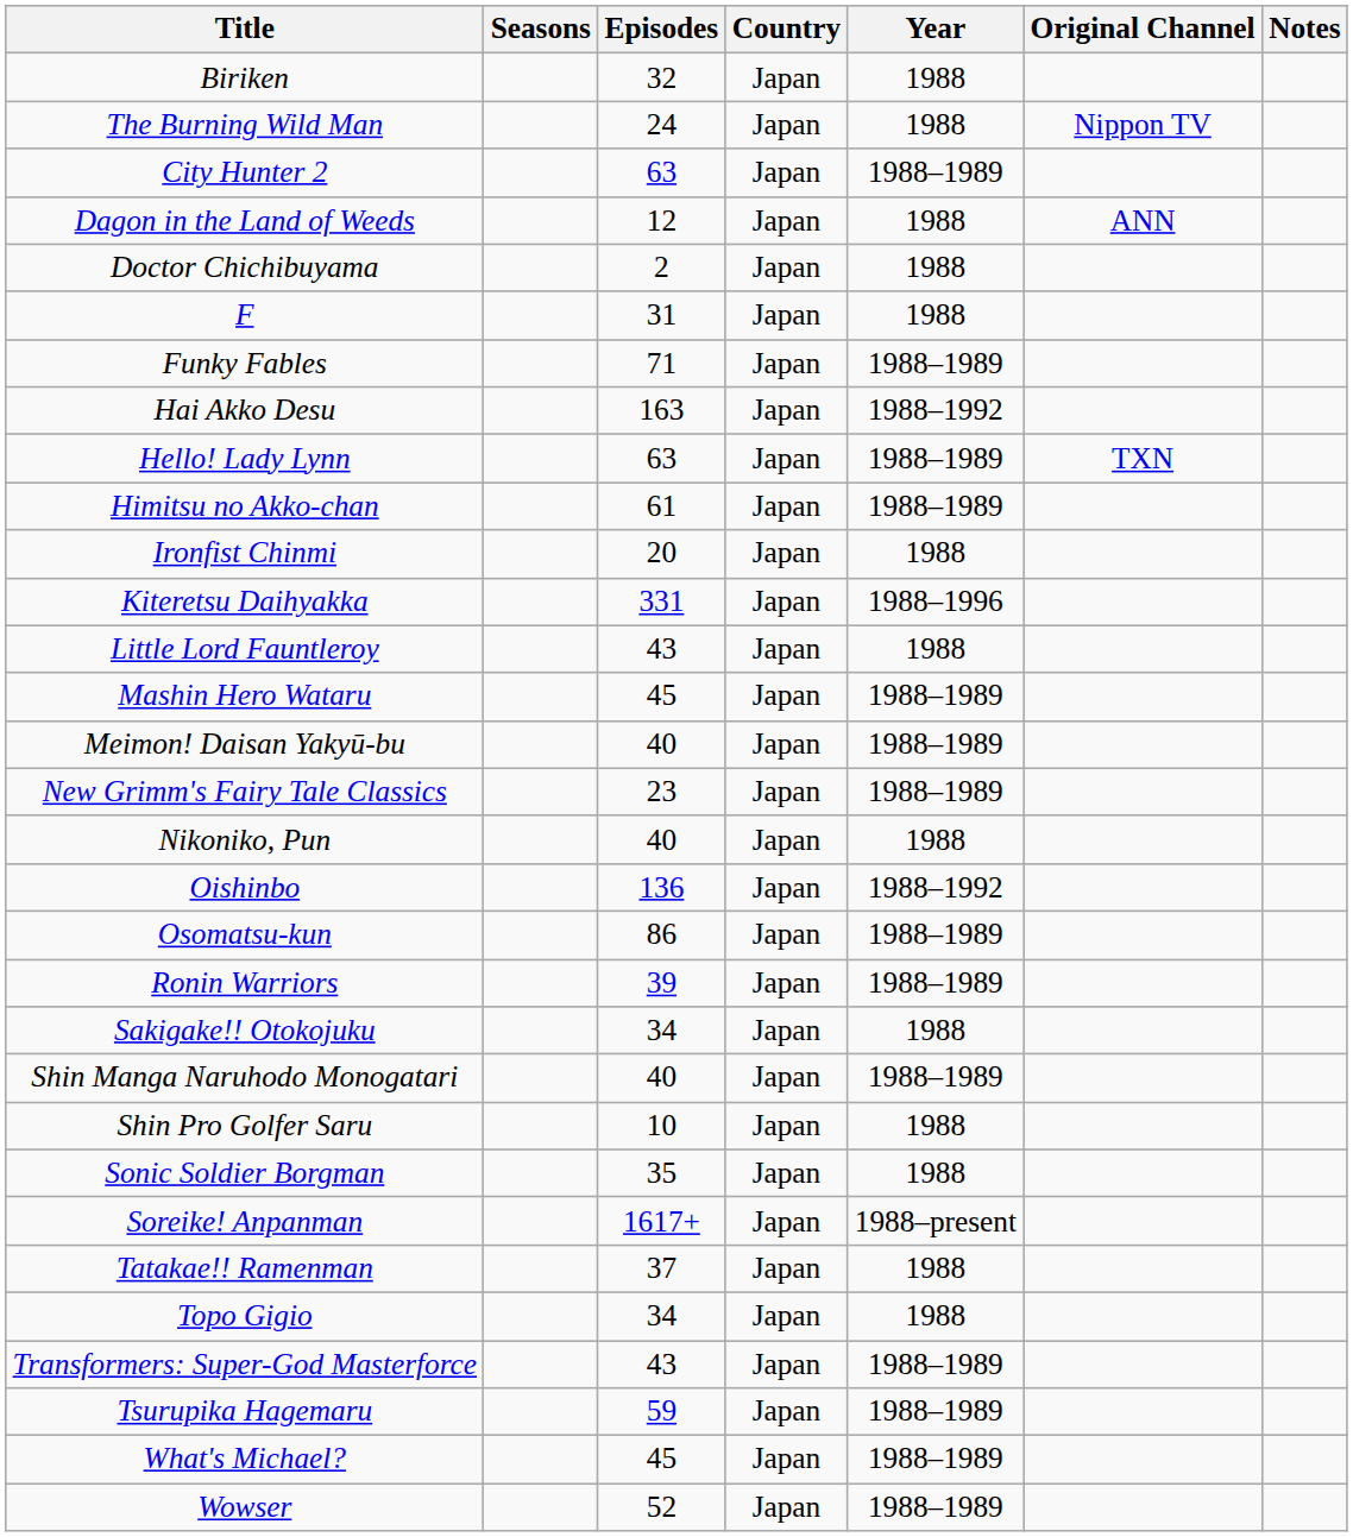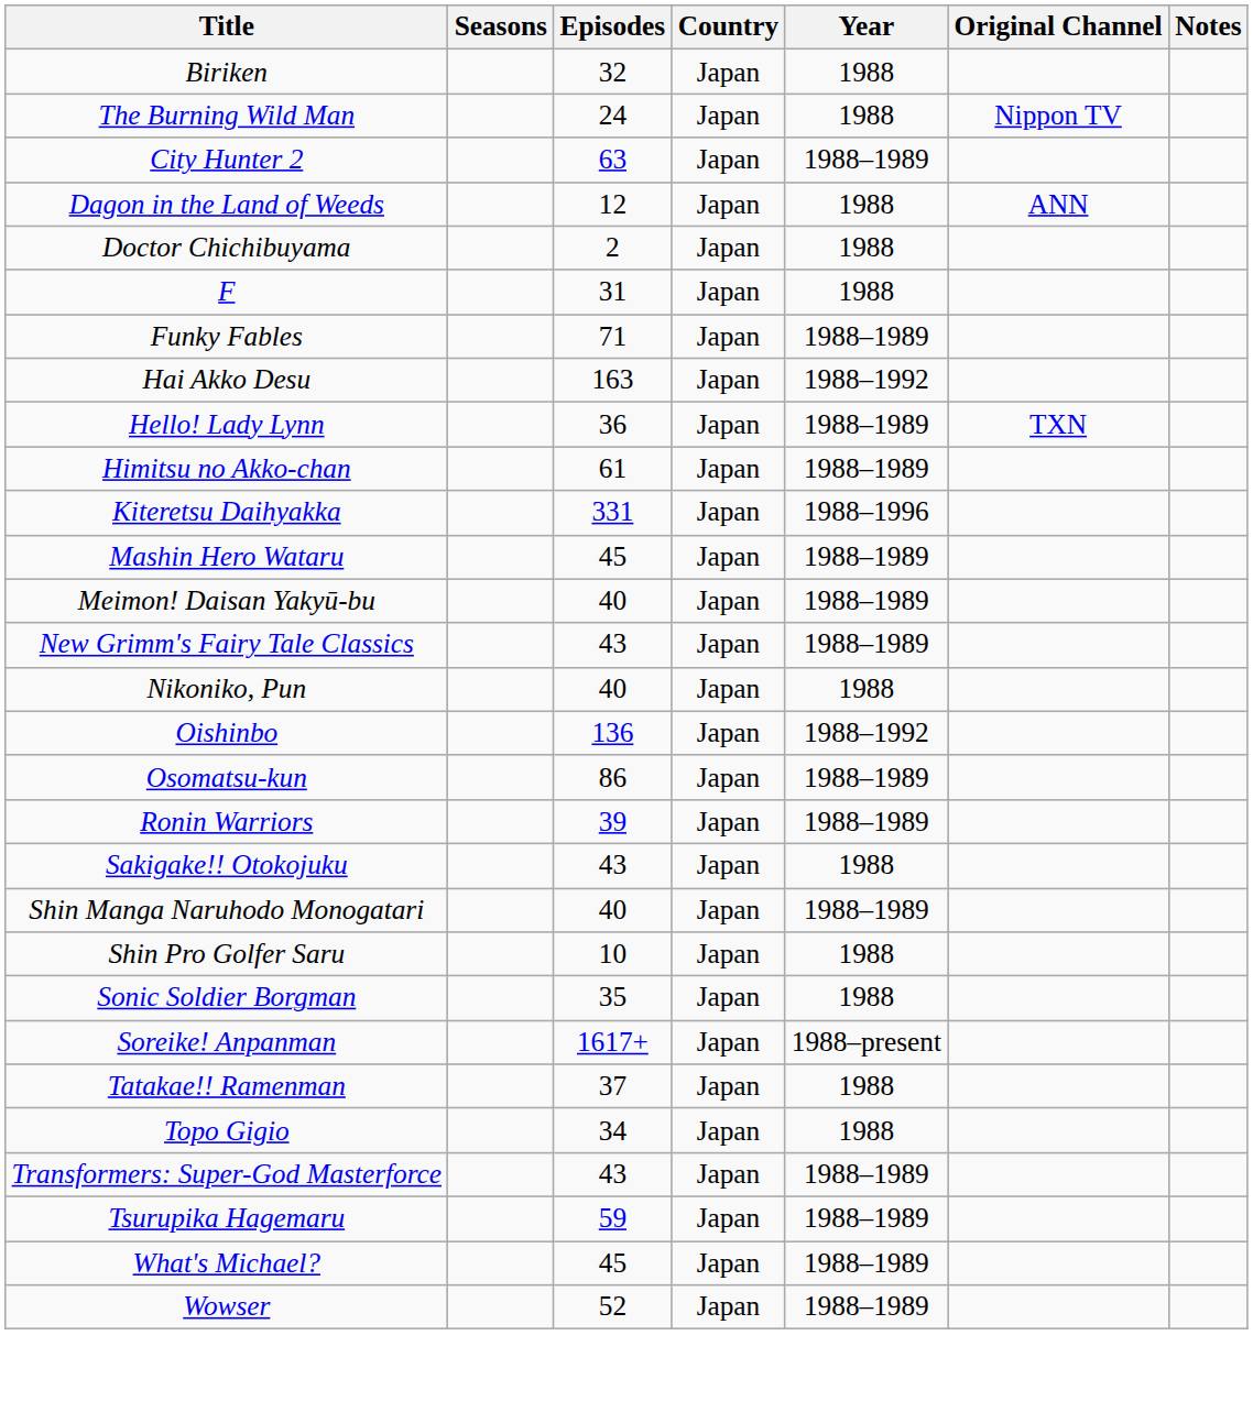Hello! Lady Lynn | Episodes: 63 -> 36
- row: Ironfist Chinmi | 20 | Japan | 1988
- row: Little Lord Fauntleroy | 43 | Japan | 1988
New Grimm's Fairy Tale Classics | Episodes: 23 -> 43
Sakigake!! Otokojuku | Episodes: 34 -> 43
